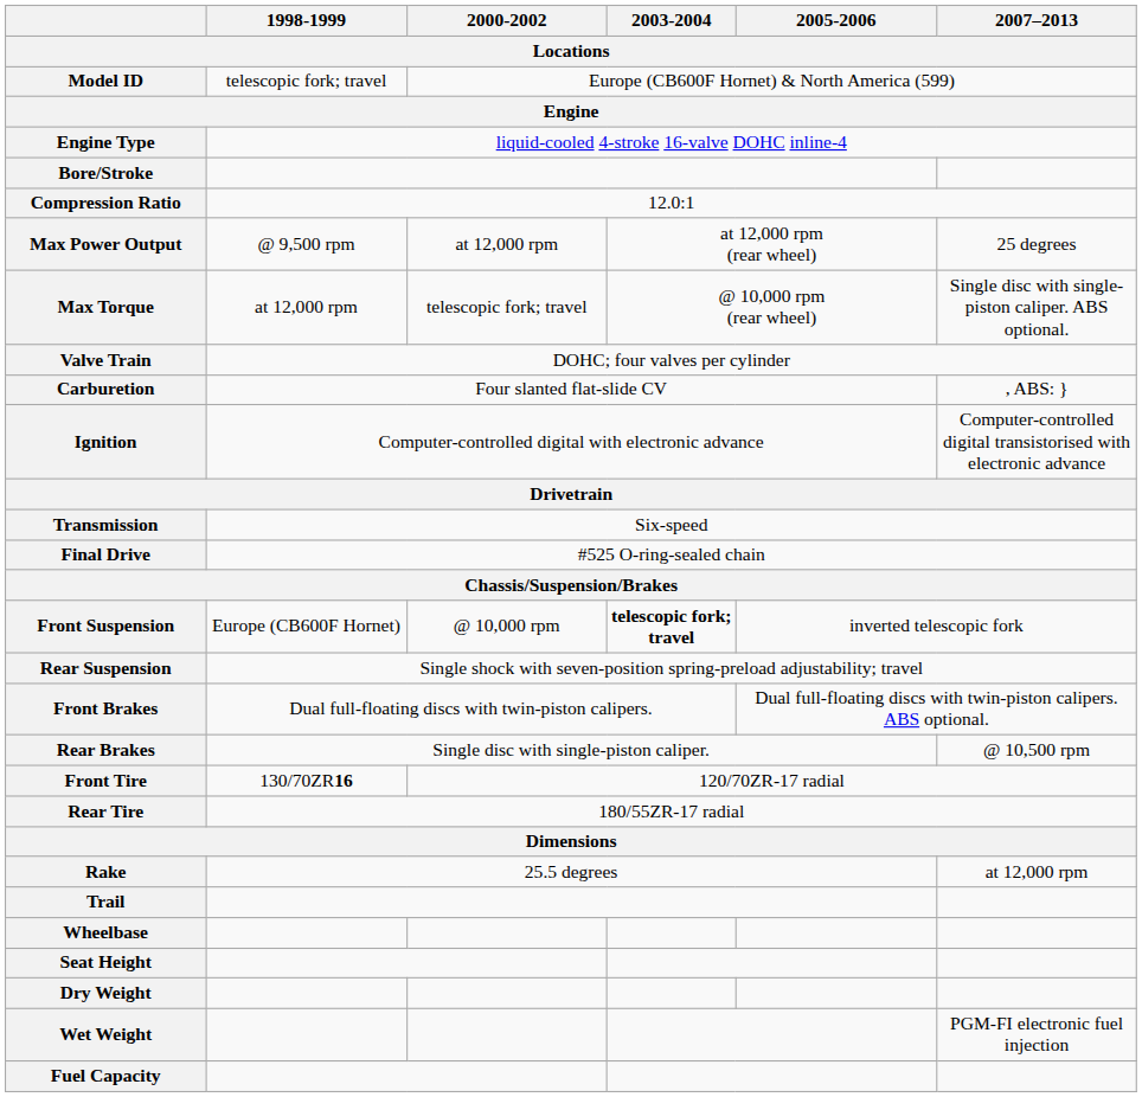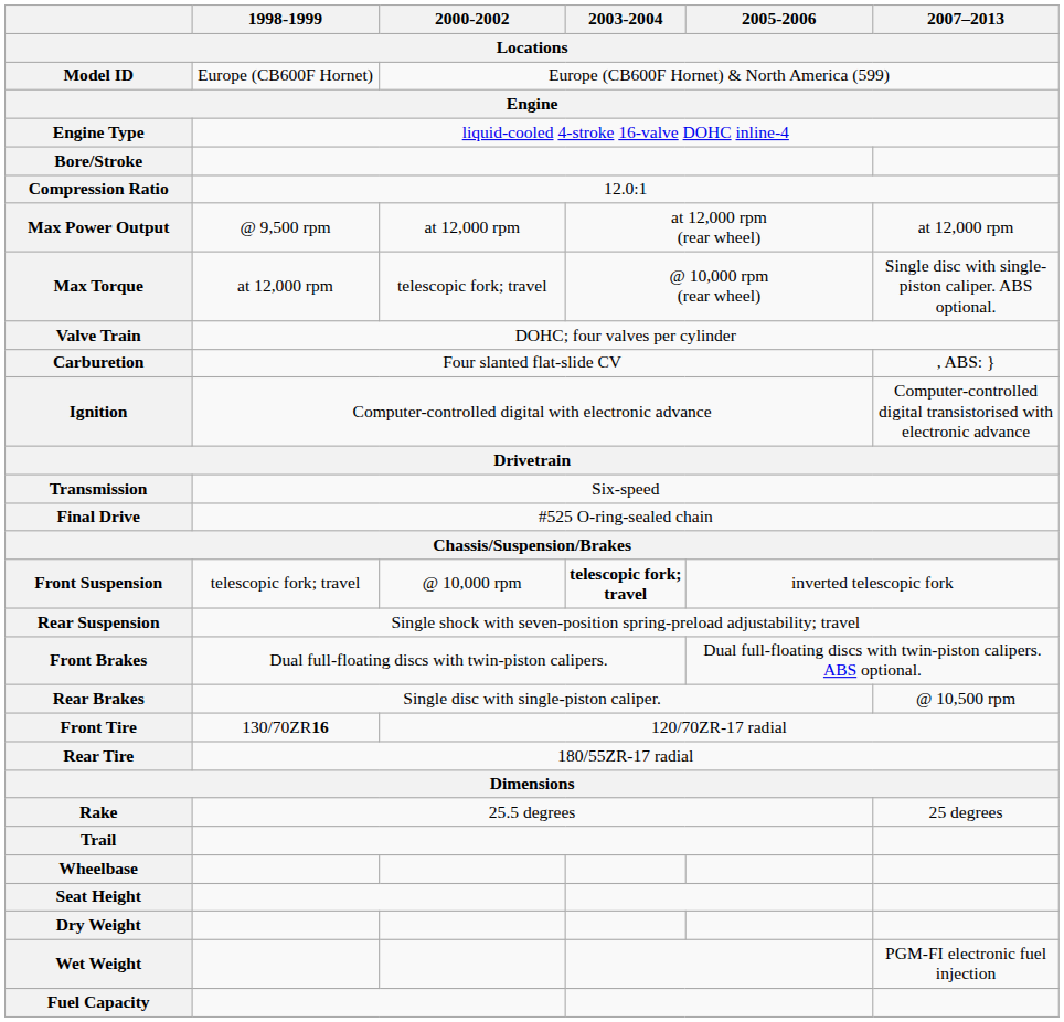Model ID | 1998-1999 / Locations: telescopic fork; travel -> Europe (CB600F Hornet)
Max Power Output | 2007–2013 / Locations: 25 degrees -> at 12,000 rpm
Front Suspension | 1998-1999 / Locations: Europe (CB600F Hornet) -> telescopic fork; travel
Rake | 2007–2013 / Locations: at 12,000 rpm -> 25 degrees
